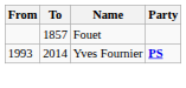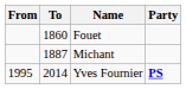Fouet | To: 1857 -> 1860
+ row: 1887 | Michant
Yves Fournier | From: 1993 -> 1995
